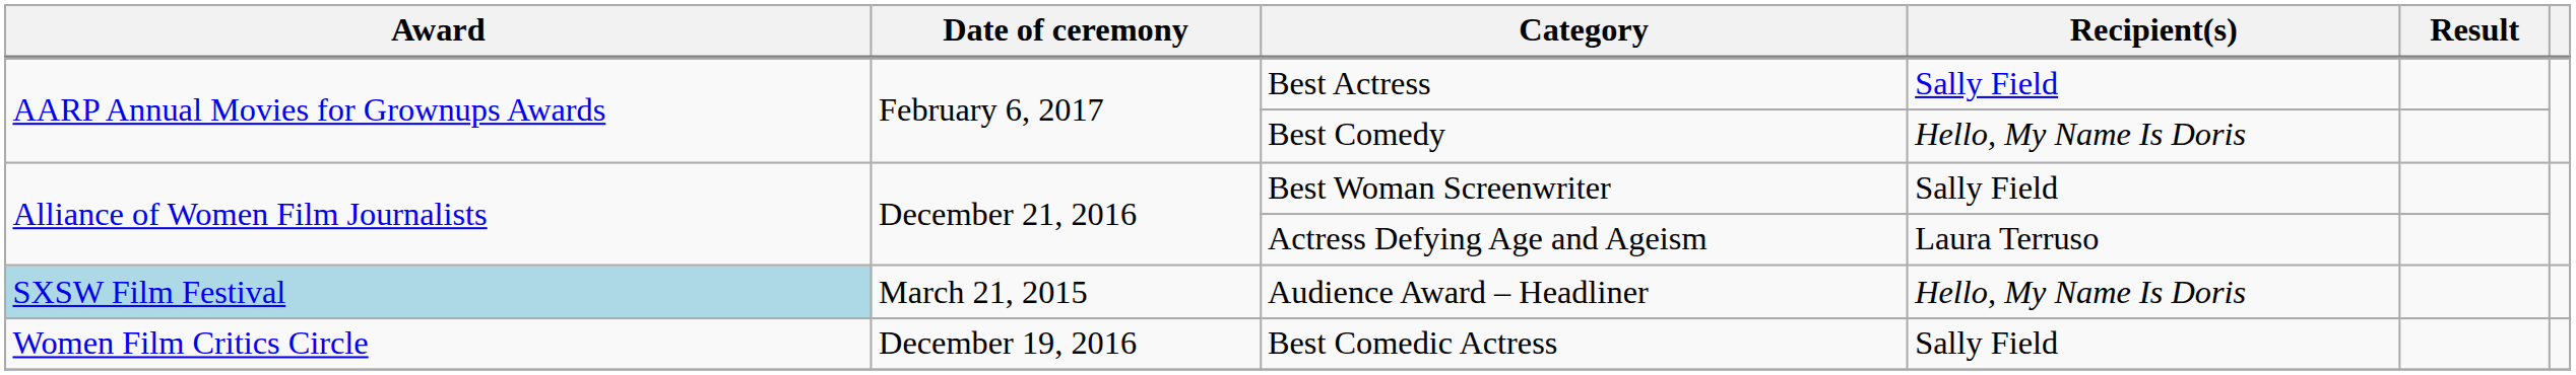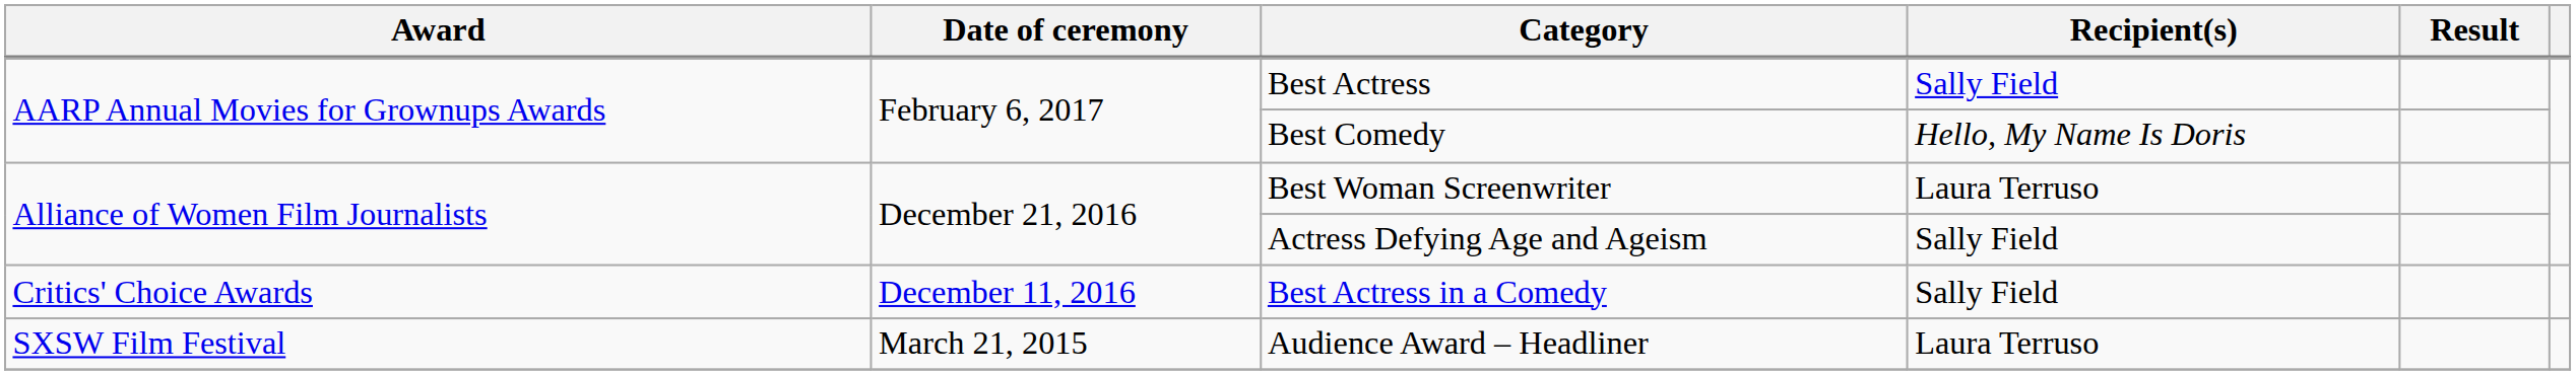Best Woman Screenwriter | Recipient(s): Sally Field -> Laura Terruso
Actress Defying Age and Ageism | Recipient(s): Laura Terruso -> Sally Field
+ row: Critics' Choice Awards | December 11, 2016 | Best Actress in a Comedy | Sally Field
Audience Award – Headliner | Award: lightblue background -> no background
Audience Award – Headliner | Recipient(s): Hello, My Name Is Doris -> Laura Terruso
- row: Women Film Critics Circle | December 19, 2016 | Best Comedic Actress | Sally Field
